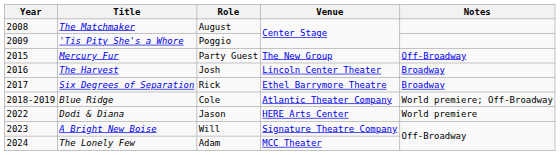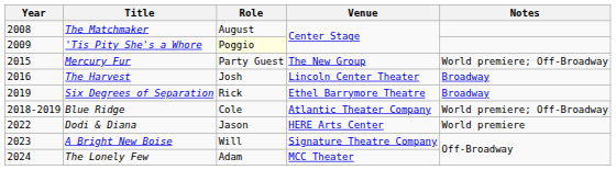'Tis Pity She's a Whore | Role: no background -> lightyellow background
Mercury Fur | Notes: Off-Broadway -> World premiere; Off-Broadway
Six Degrees of Separation | Year: 2017 -> 2019
